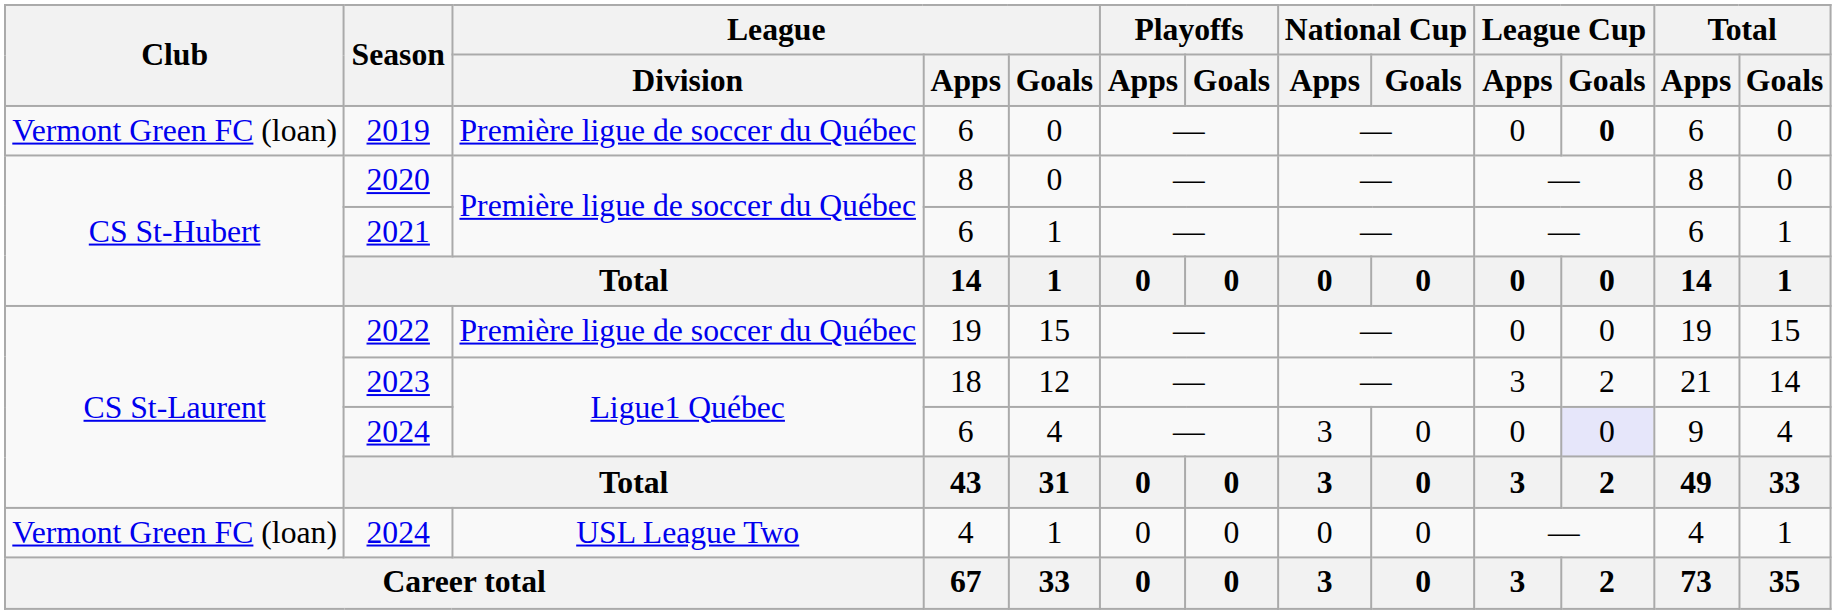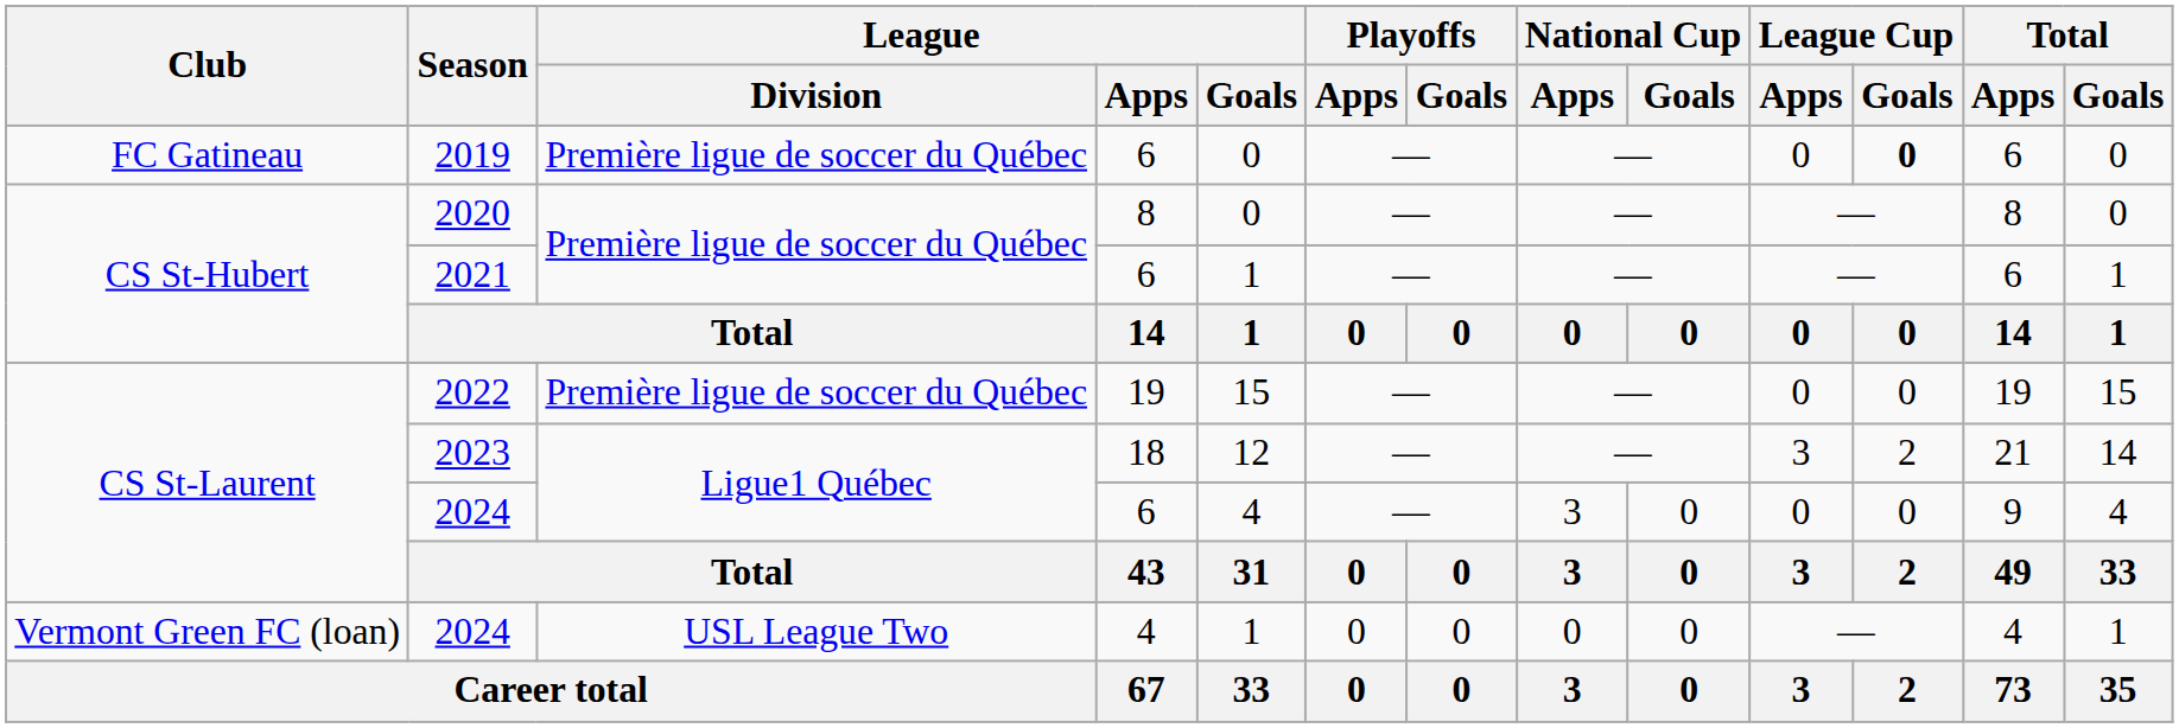2019 | Club: Vermont Green FC (loan) -> FC Gatineau
2024 / 6 | League Cup / Goals: lavender background -> no background
